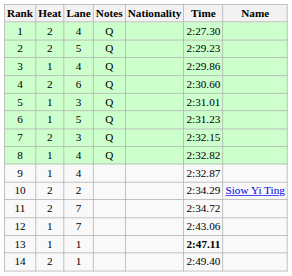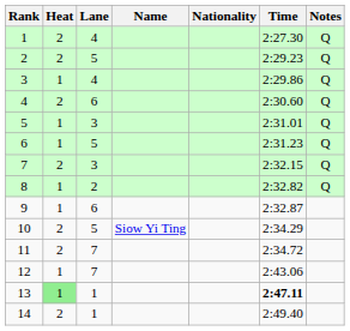columns swapped: Name <-> Notes
8 | Lane: 4 -> 2
9 | Lane: 4 -> 6
10 | Lane: 2 -> 5
13 | Heat: no background -> lightgreen background
